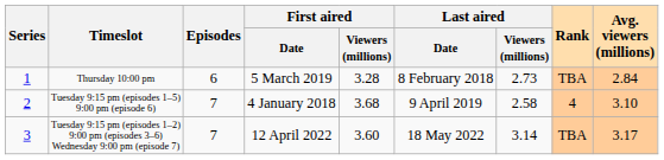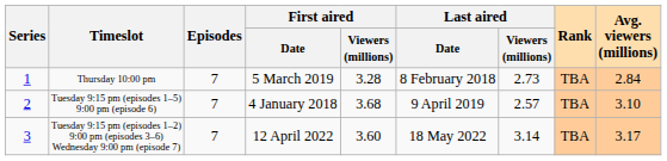Thursday 10:00 pm | Episodes: 6 -> 7
Tuesday 9:15 pm (episodes 1–5) 9:00 pm (episode 6) | Last aired / Viewers (millions): 2.58 -> 2.57
Tuesday 9:15 pm (episodes 1–5) 9:00 pm (episode 6) | Rank: 4 -> TBA
